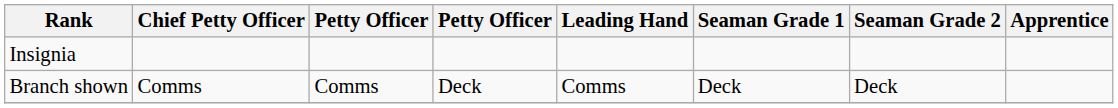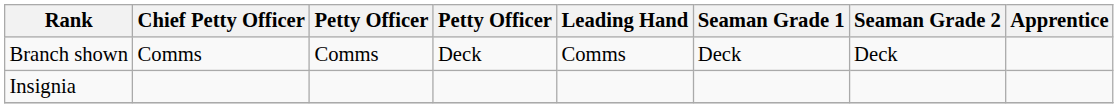rows swapped: Insignia <-> Branch shown
